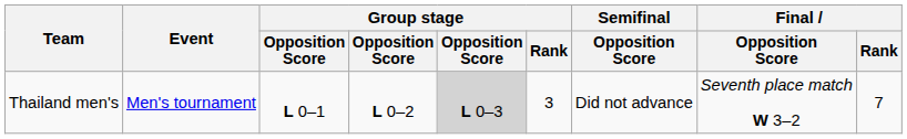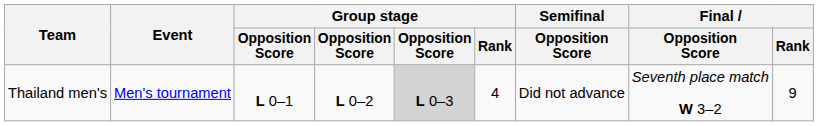Thailand men's | Group stage / Rank: 3 -> 4
Thailand men's | Final / Rank: 7 -> 9
